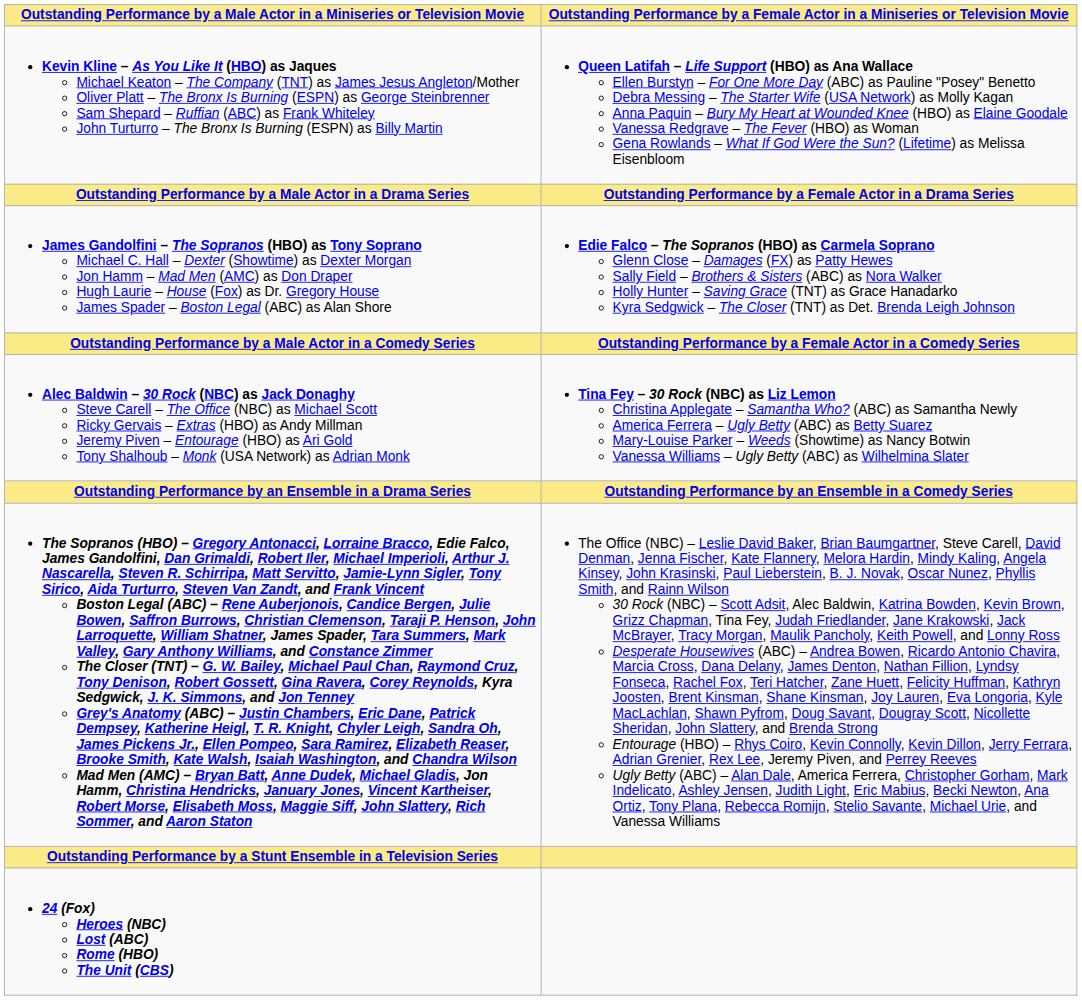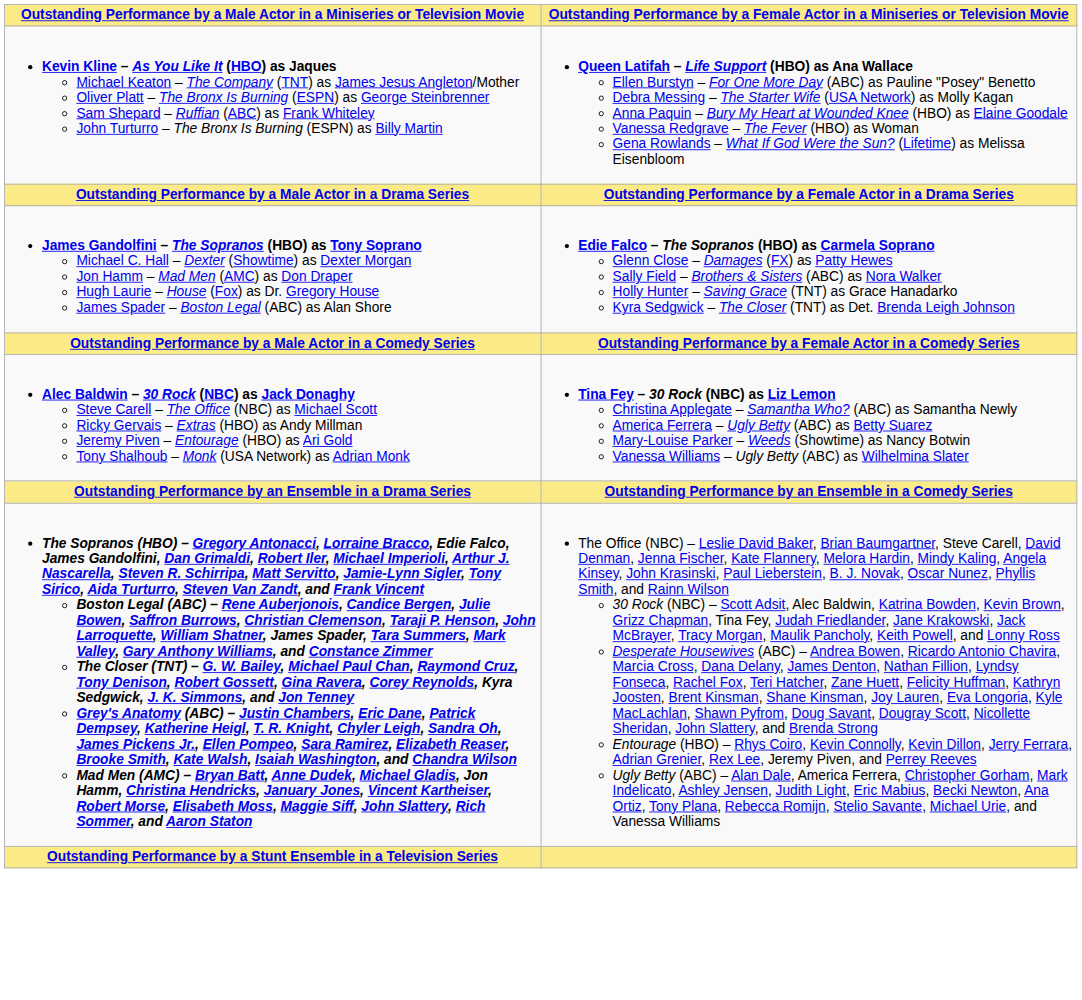- row: 24 (Fox) Heroes (NBC) Lost (ABC) Rome (HBO) The Unit (CBS)
